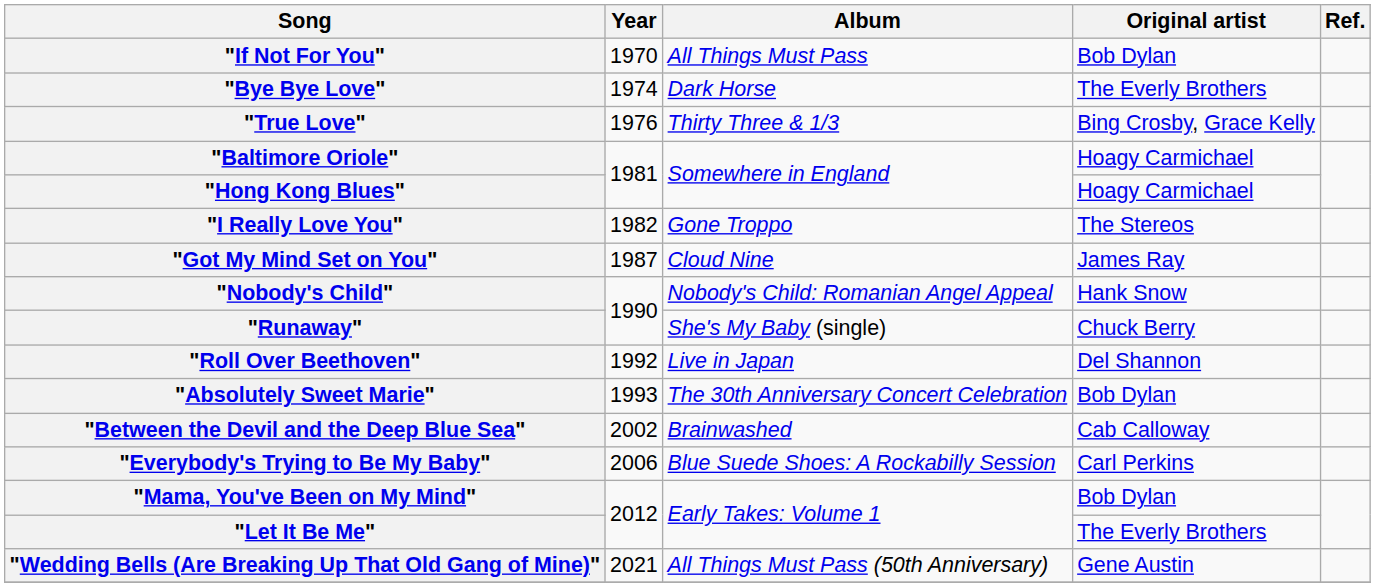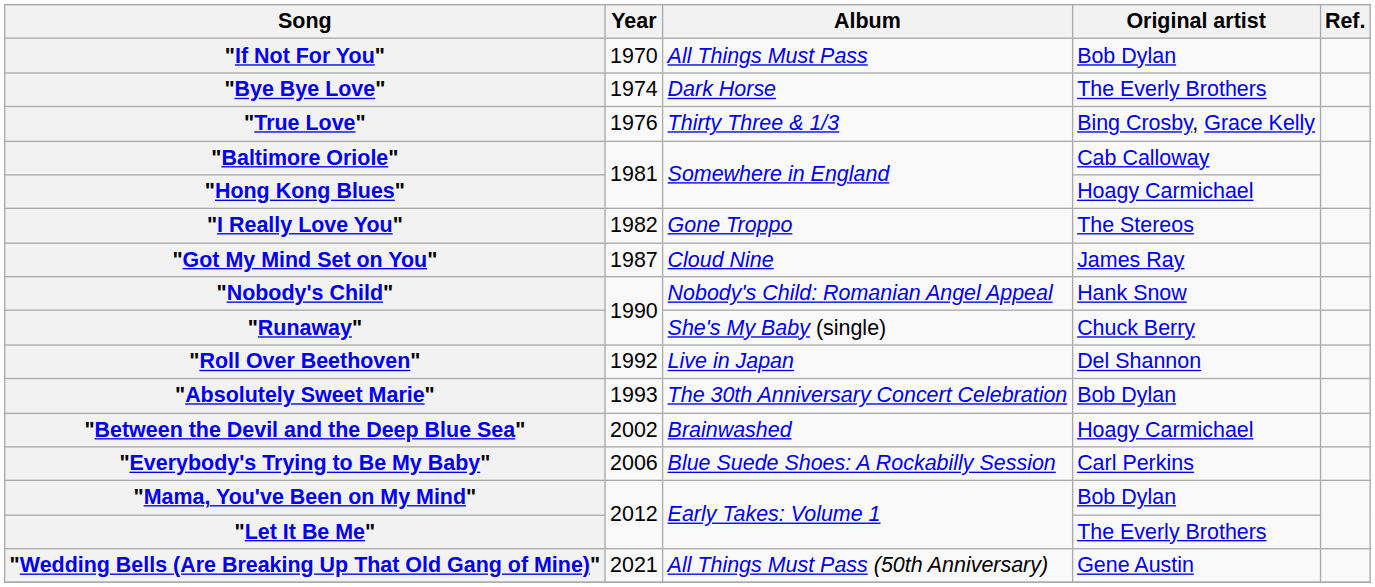"Baltimore Oriole" | Original artist: Hoagy Carmichael -> Cab Calloway
"Between the Devil and the Deep Blue Sea" | Original artist: Cab Calloway -> Hoagy Carmichael
